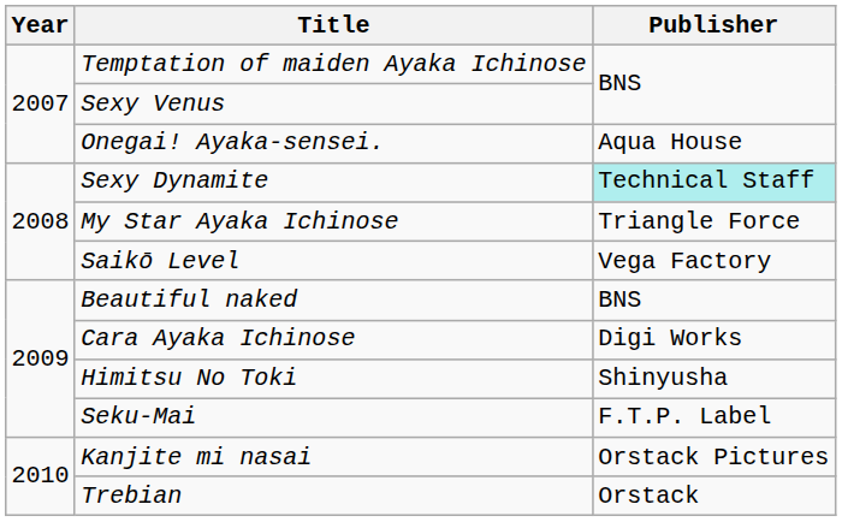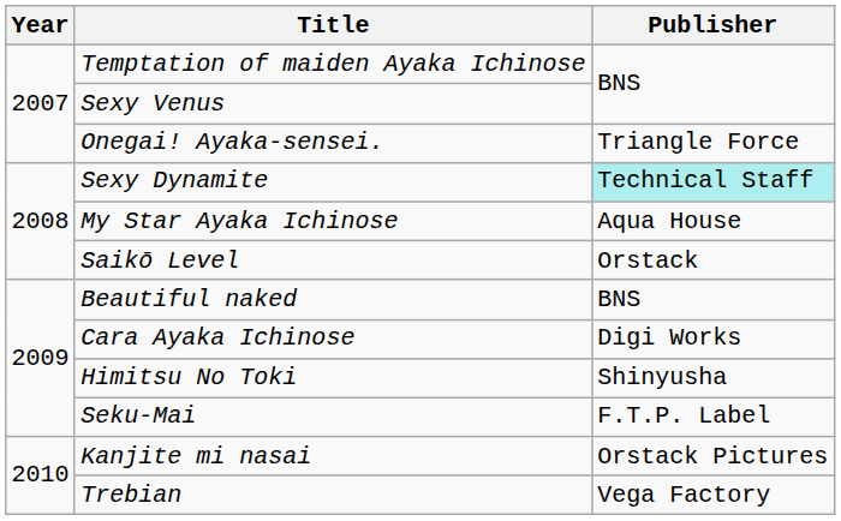Onegai! Ayaka-sensei. | Publisher: Aqua House -> Triangle Force
My Star Ayaka Ichinose | Publisher: Triangle Force -> Aqua House
Saikō Level | Publisher: Vega Factory -> Orstack
Trebian | Publisher: Orstack -> Vega Factory
